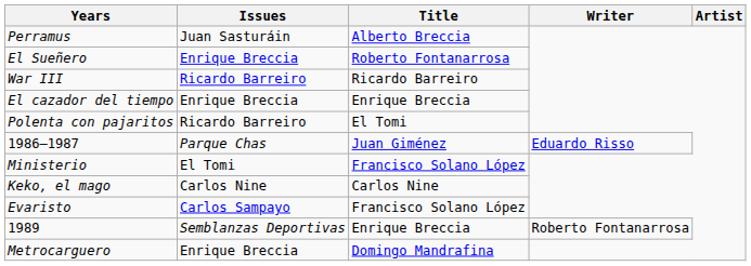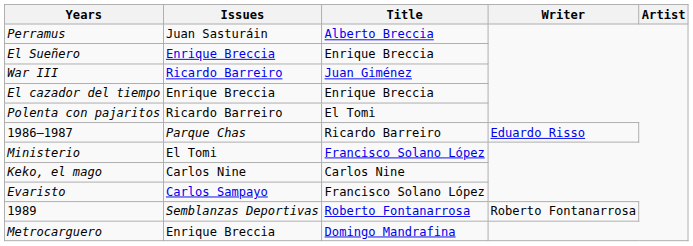El Sueñero | Title: Roberto Fontanarrosa -> Enrique Breccia
War III | Title: Ricardo Barreiro -> Juan Giménez
1986–1987 | Title: Juan Giménez -> Ricardo Barreiro
1989 | Title: Enrique Breccia -> Roberto Fontanarrosa
